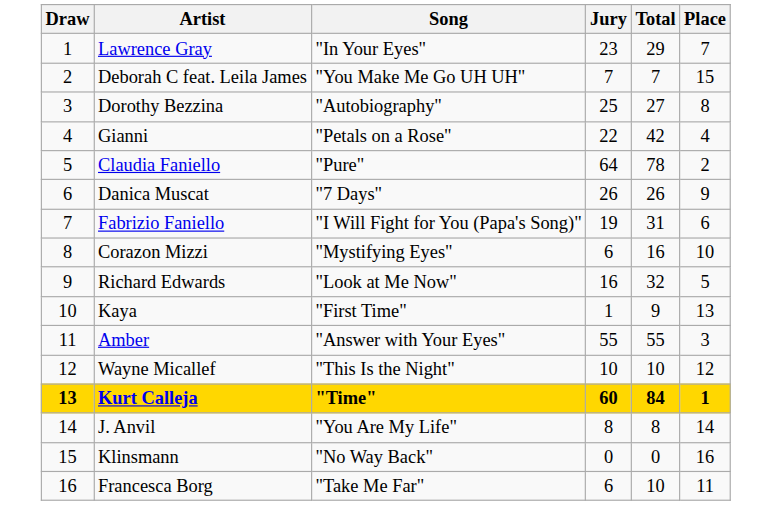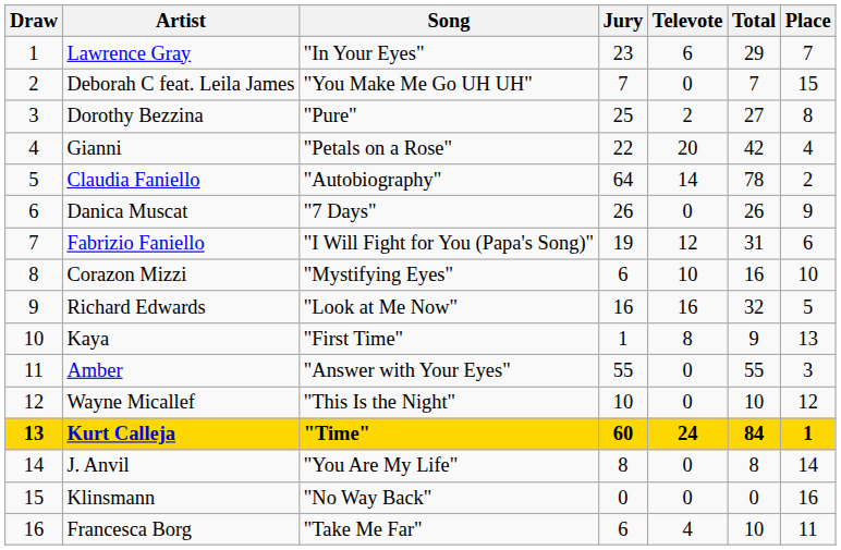+ column: Televote | 6 | 0 | 2 | 20 | 14 | 0 | 12 | 10 | 16 | 8 | 0 | 0 | 24 | 0 | 0 | 4
Dorothy Bezzina | Song: "Autobiography" -> "Pure"
Claudia Faniello | Song: "Pure" -> "Autobiography"
